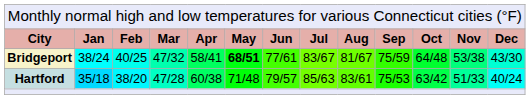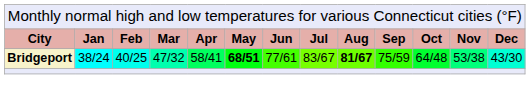Bridgeport | column 9: normal -> bold
- row: Hartford | 35/18 | 38/20 | 47/28 | 60/38 | 71/48 | 79/57 | 85/63 | 83/61 | 75/53 | 63/42 | 51/33 | 40/24
